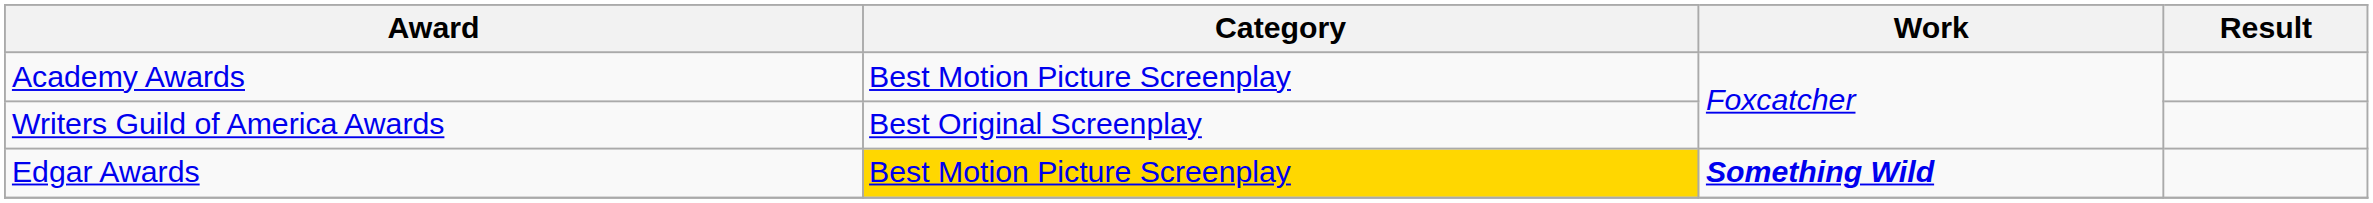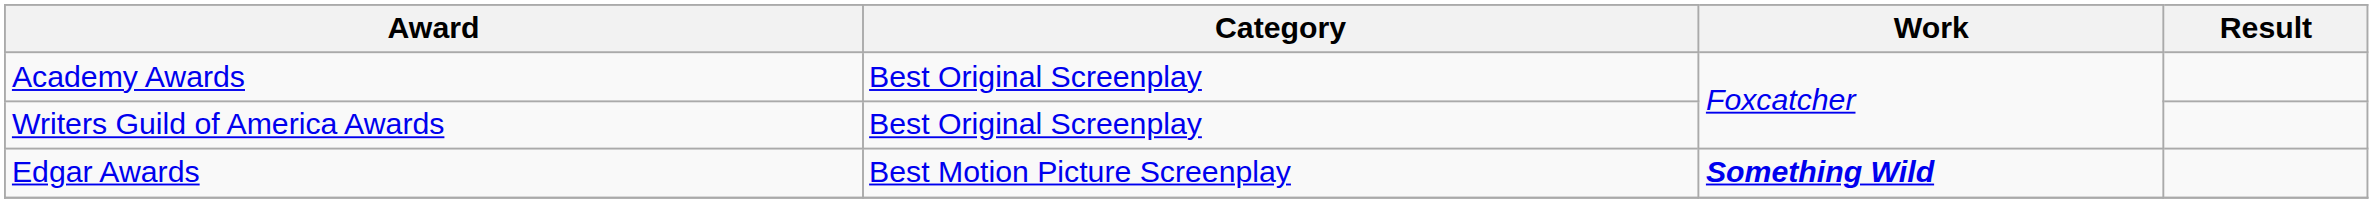Academy Awards | Category: Best Motion Picture Screenplay -> Best Original Screenplay
Edgar Awards | Category: gold background -> no background
